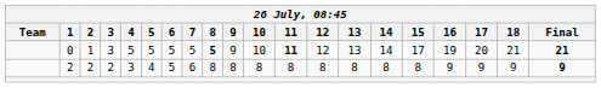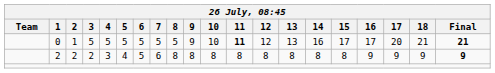0 | 3: 3 -> 5
0 | 8: bold -> normal
0 | 14: 14 -> 16
0 | 16: 19 -> 17
